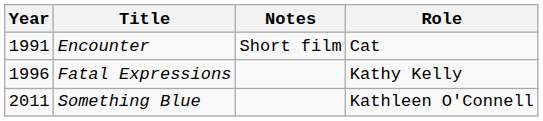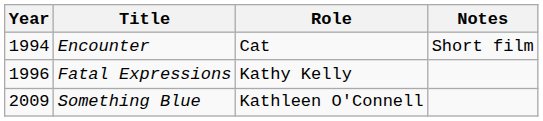columns swapped: Role <-> Notes
Encounter | Year: 1991 -> 1994
Something Blue | Year: 2011 -> 2009
